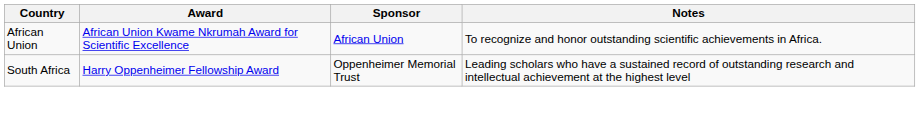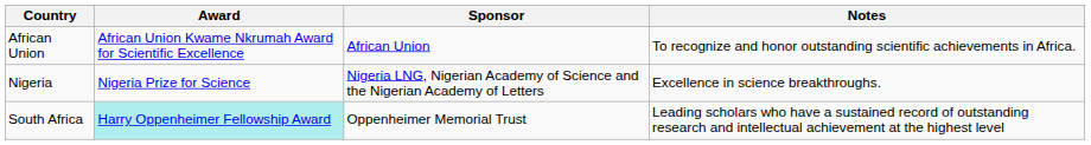+ row: Nigeria | Nigeria Prize for Science | Nigeria LNG, Nigerian Academy of Science and the Nigerian Academy of Letters | Excellence in science breakthroughs.
South Africa | Award: no background -> paleturquoise background
